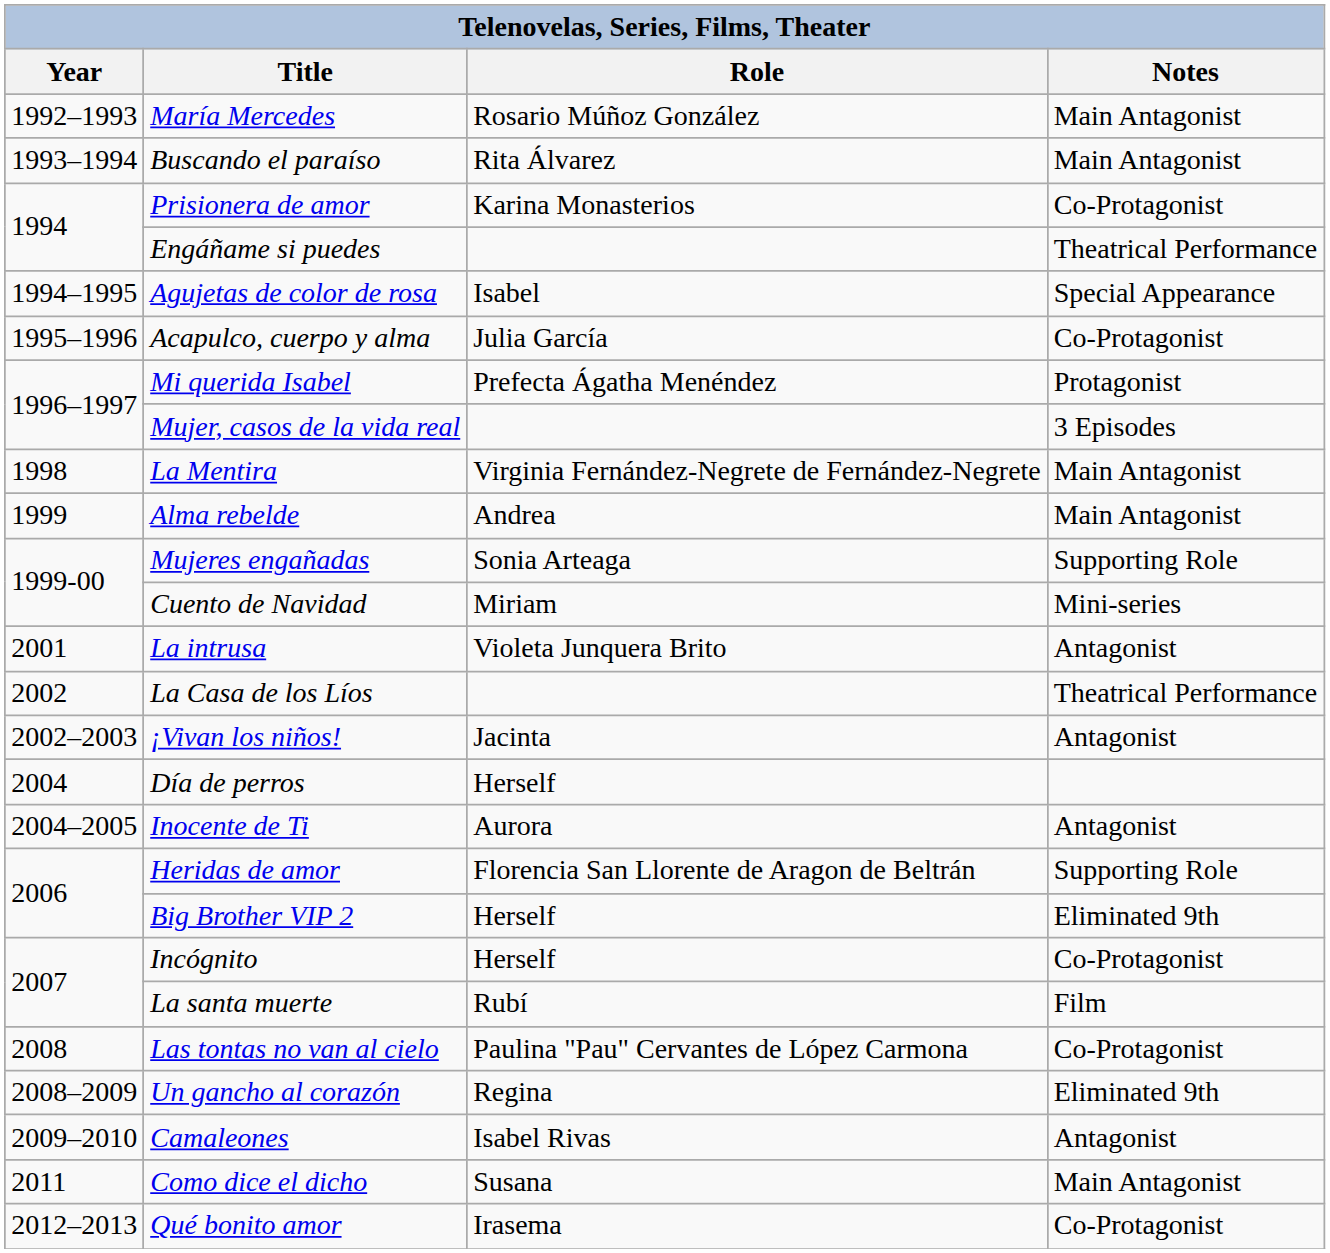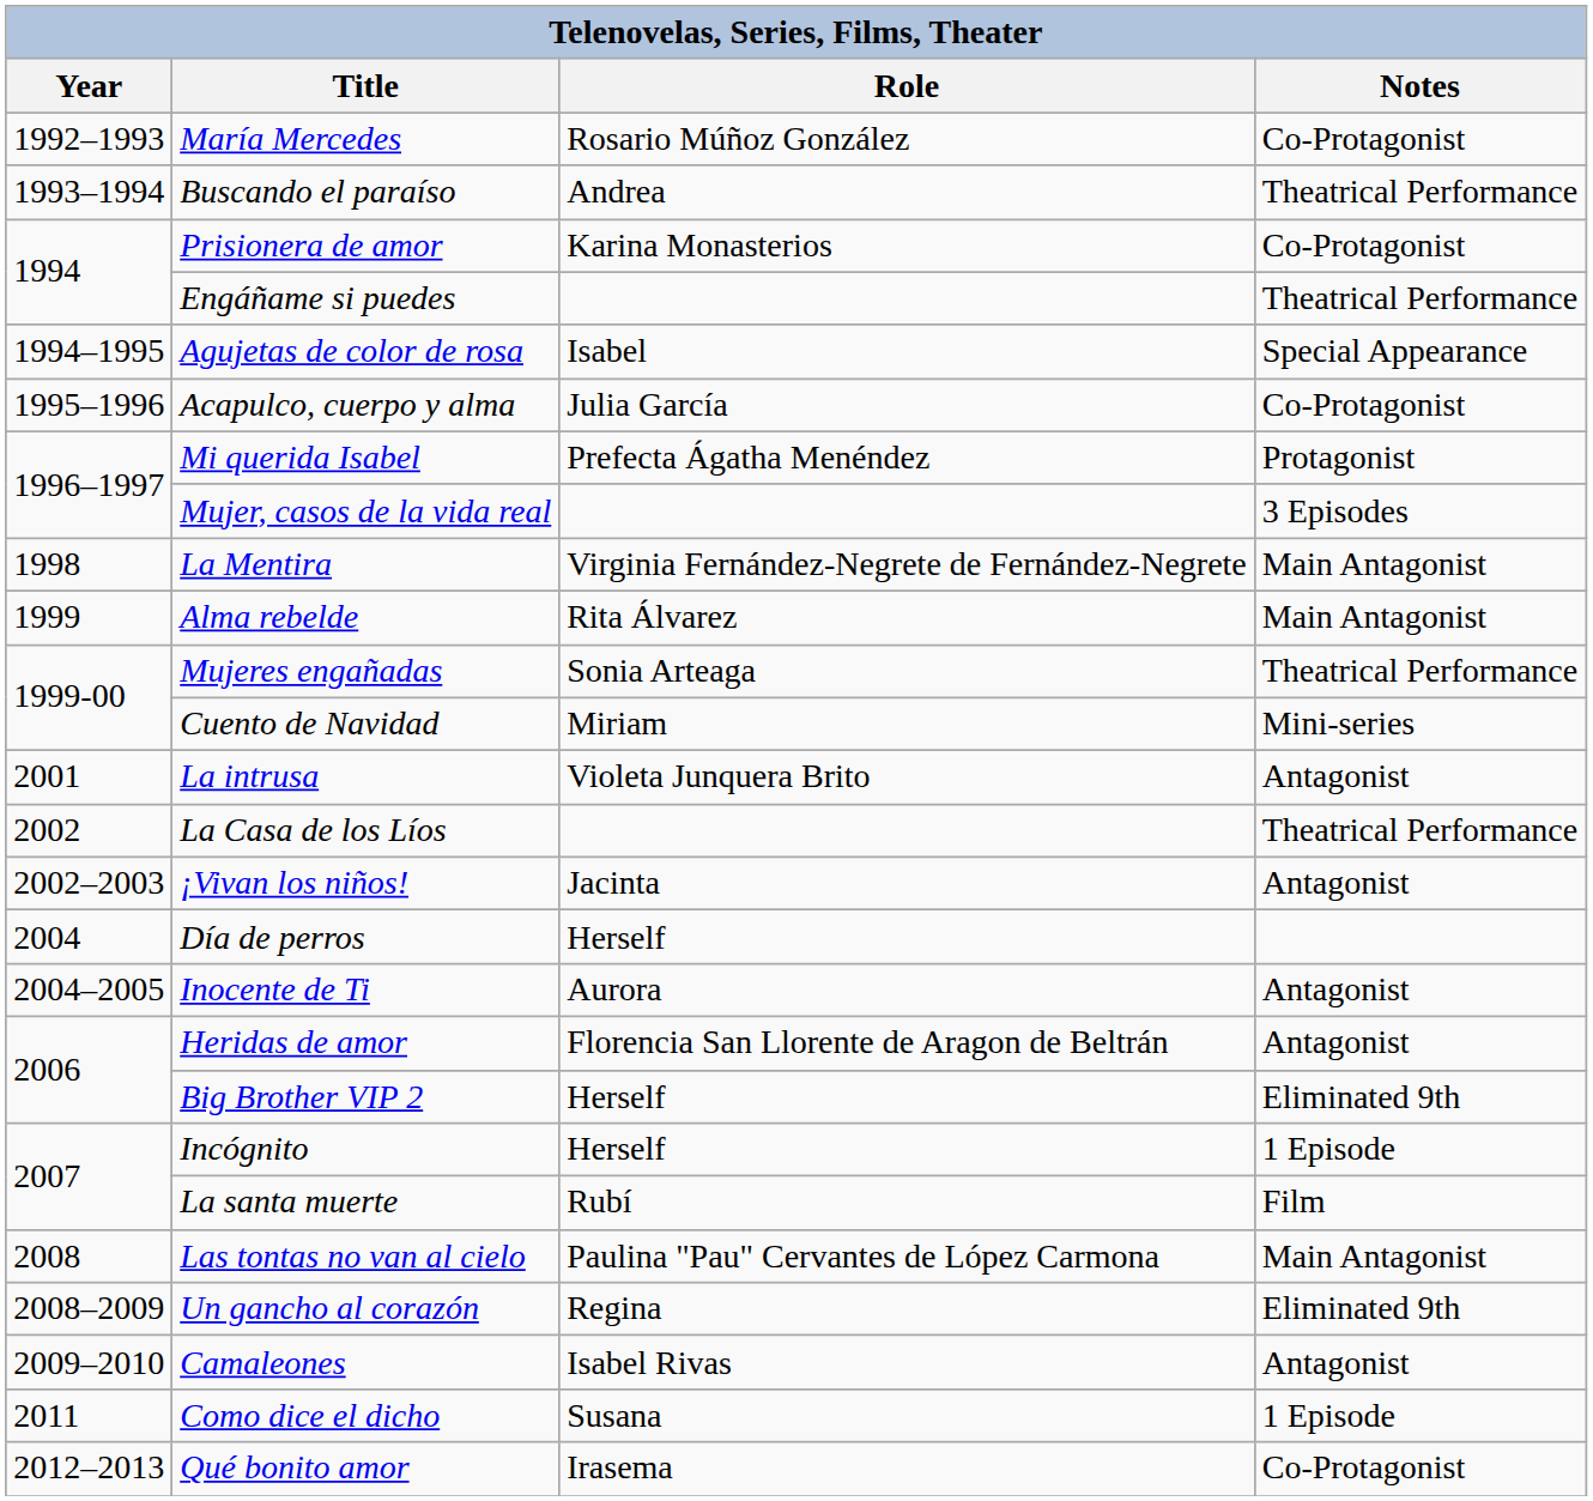María Mercedes | Notes: Main Antagonist -> Co-Protagonist
Buscando el paraíso | Role: Rita Álvarez -> Andrea
Buscando el paraíso | Notes: Main Antagonist -> Theatrical Performance
Alma rebelde | Role: Andrea -> Rita Álvarez
Mujeres engañadas | Notes: Supporting Role -> Theatrical Performance
Heridas de amor | Notes: Supporting Role -> Antagonist
Incógnito | Notes: Co-Protagonist -> 1 Episode
Las tontas no van al cielo | Notes: Co-Protagonist -> Main Antagonist
Como dice el dicho | Notes: Main Antagonist -> 1 Episode
